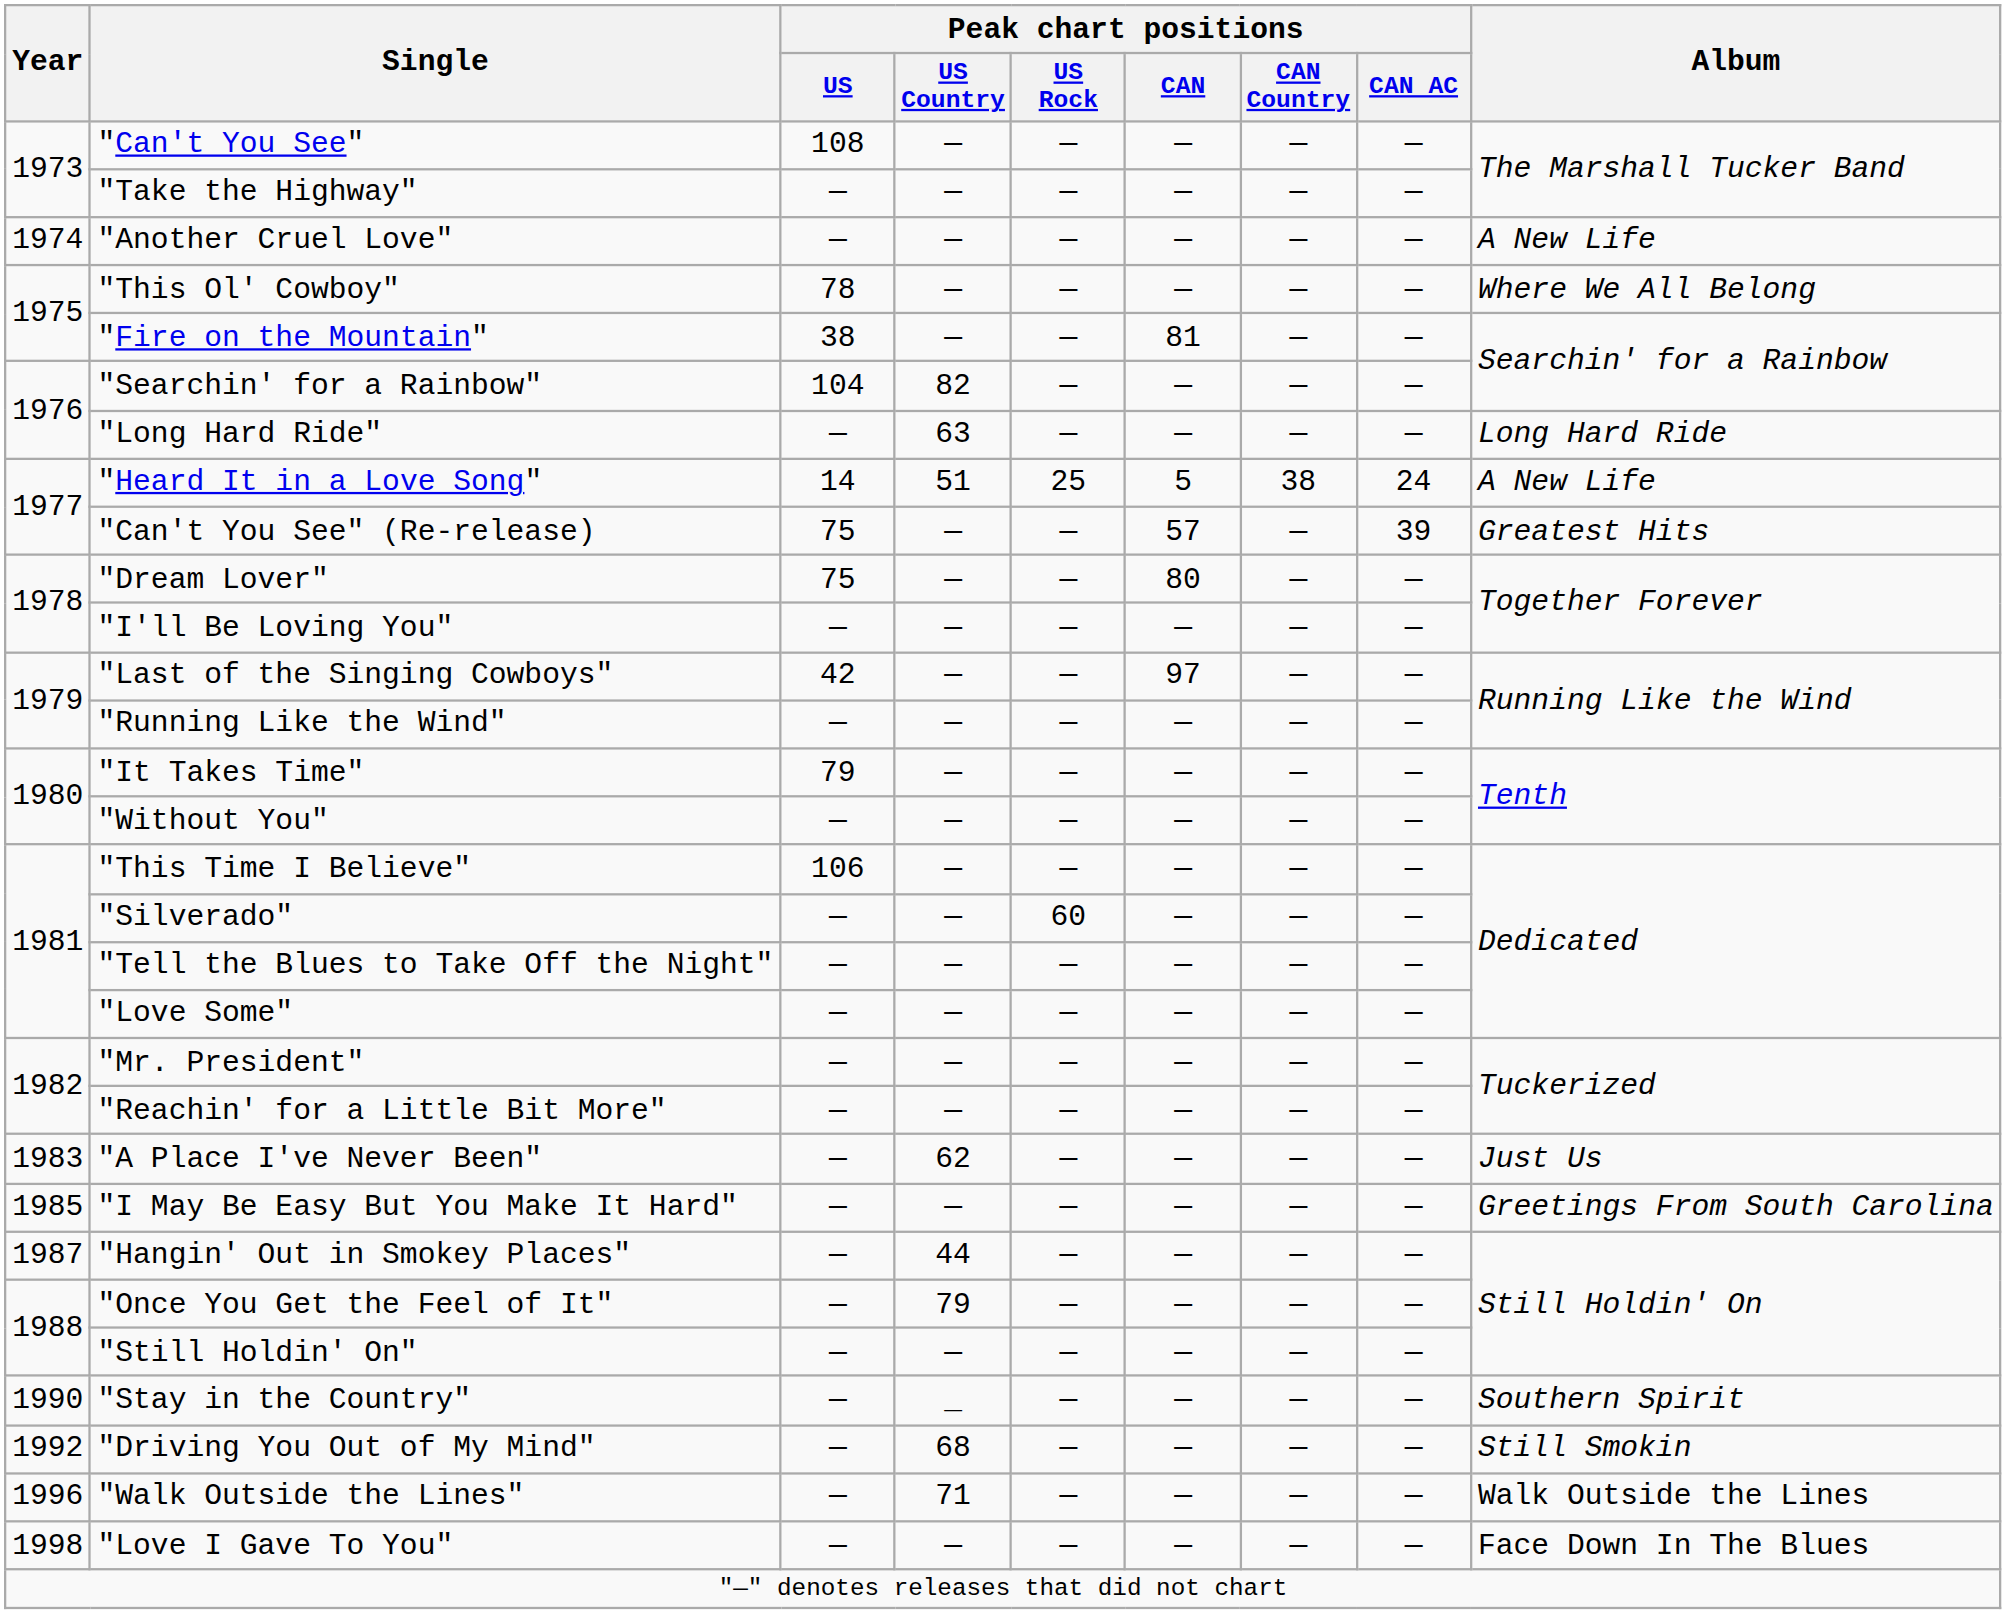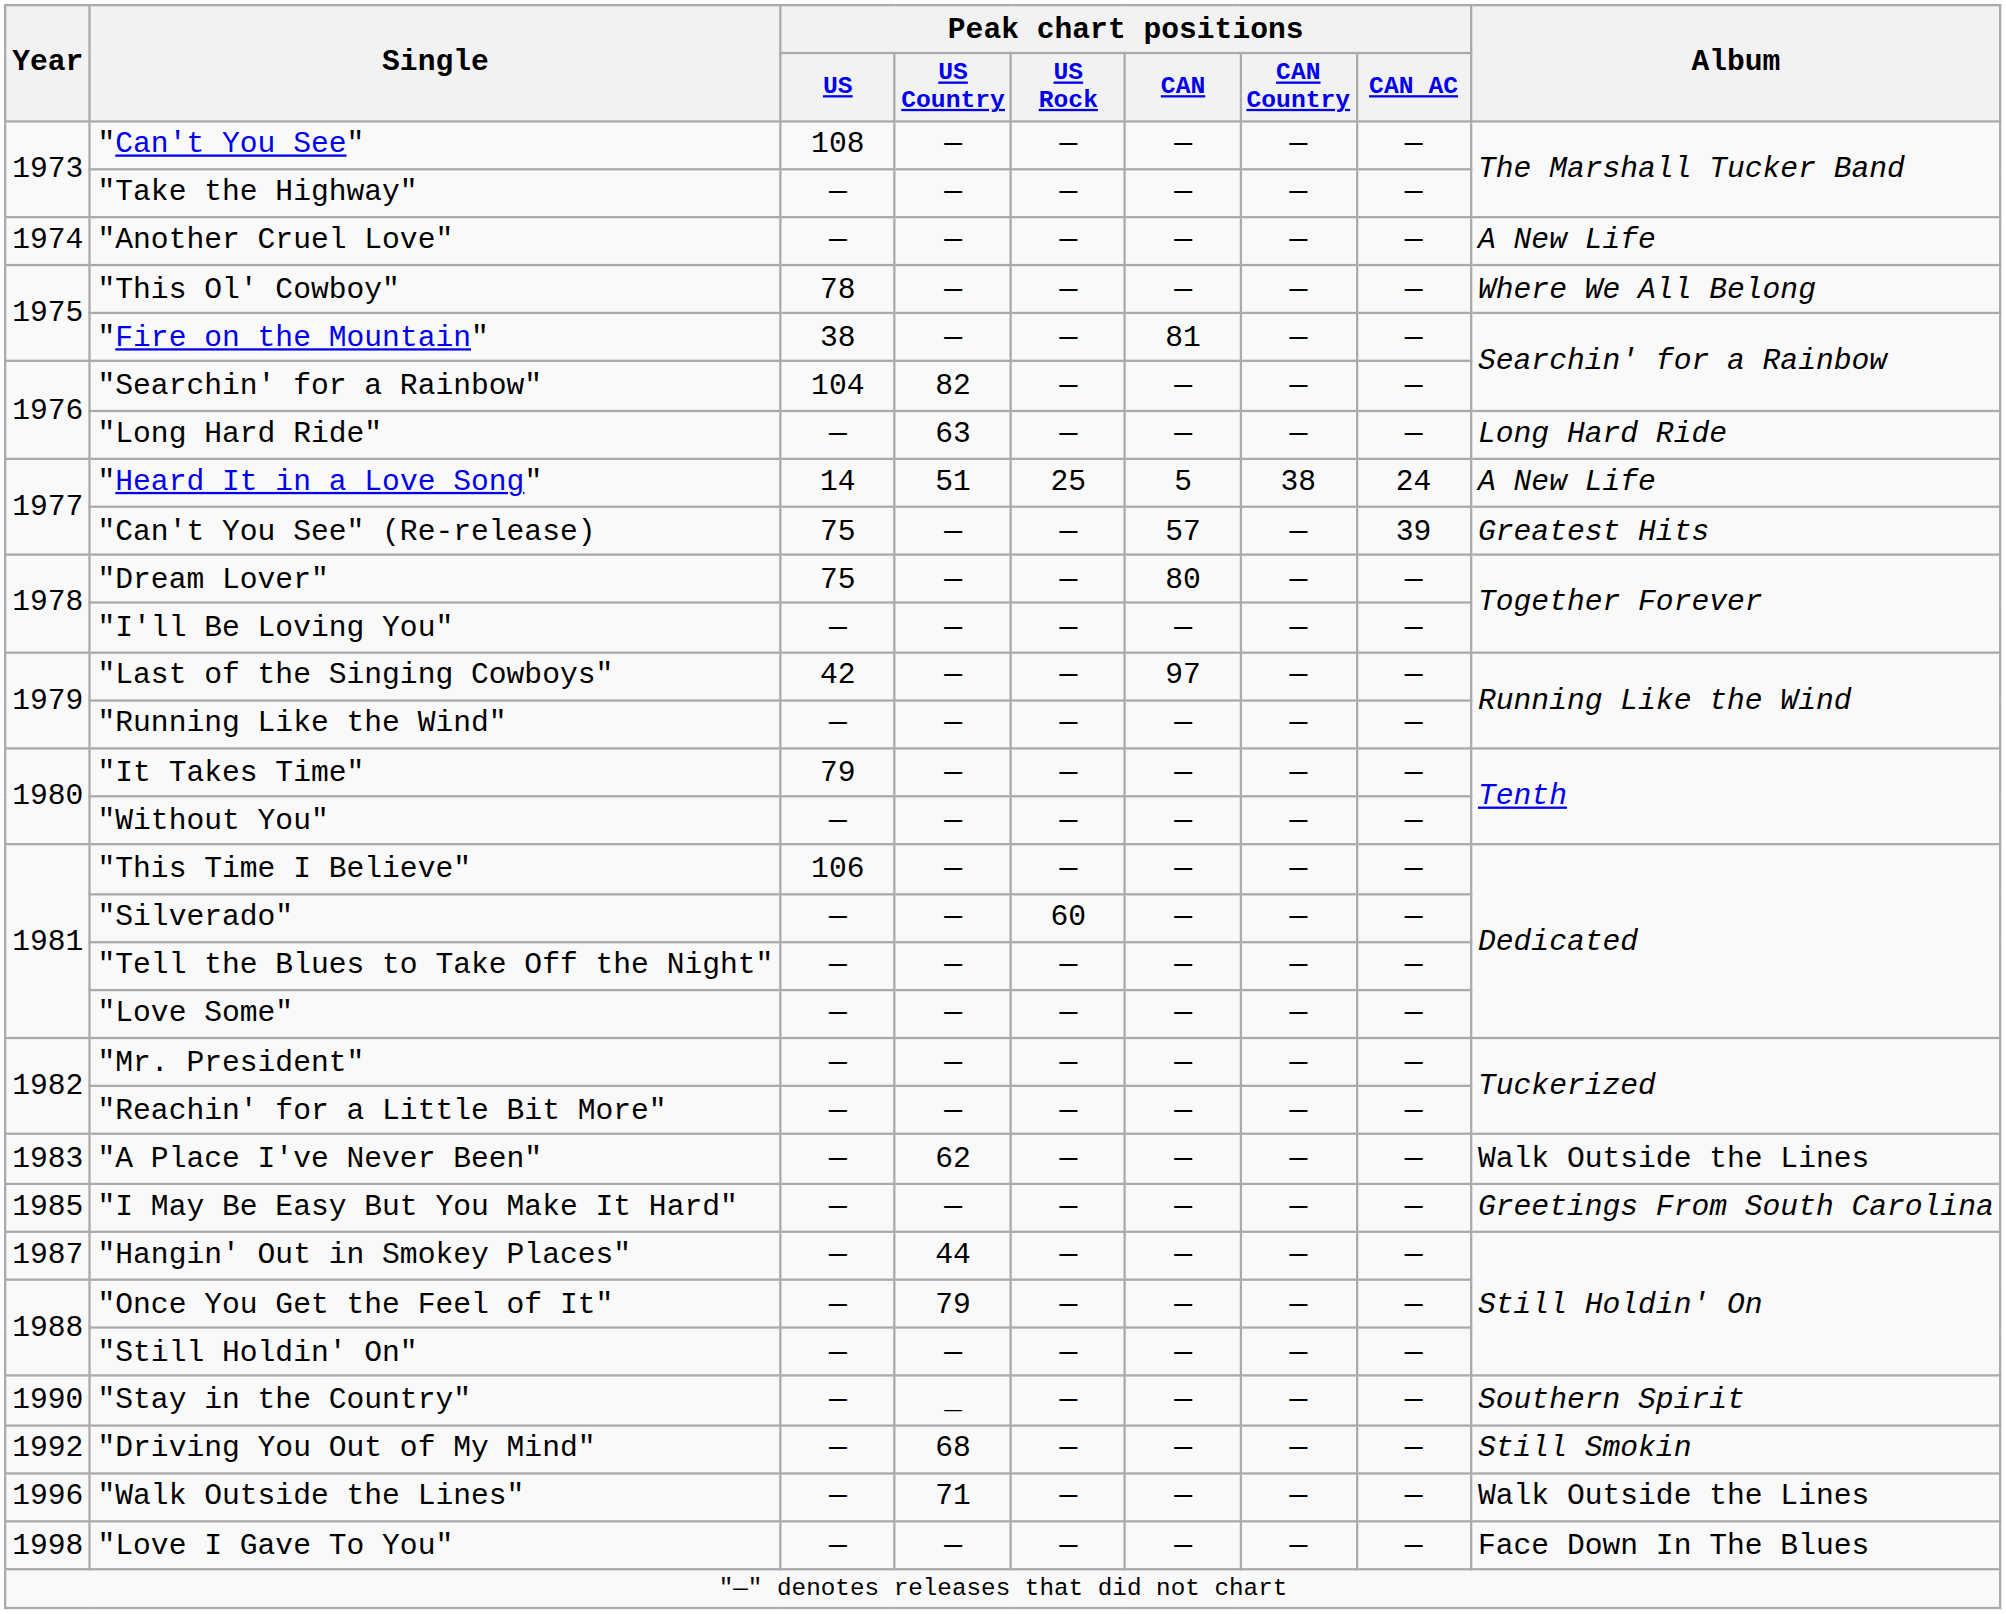"A Place I've Never Been" | Album: Just Us -> Walk Outside the Lines
